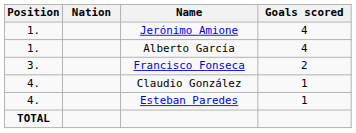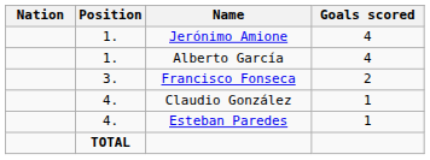columns swapped: Position <-> Nation
